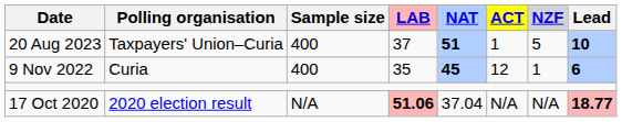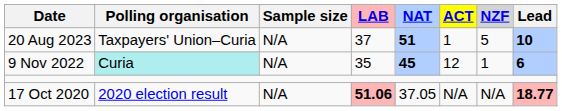20 Aug 2023 | Sample size: 400 -> N/A
9 Nov 2022 | Polling organisation: no background -> paleturquoise background
9 Nov 2022 | Sample size: 400 -> N/A
17 Oct 2020 | NAT: 37.04 -> 37.05
